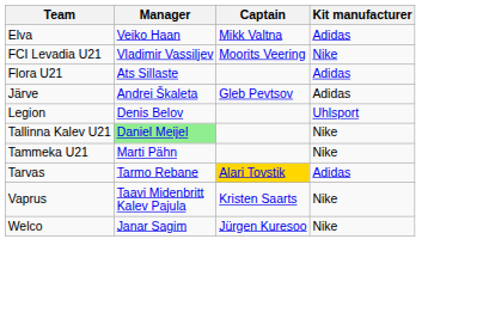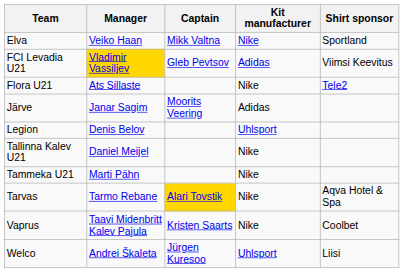+ column: Shirt sponsor | Sportland | Viimsi Keevitus | Tele2 | Aqva Hotel & Spa | Coolbet | Liisi
Elva | Kit manufacturer: Adidas -> Nike
FCI Levadia U21 | Manager: no background -> gold background
FCI Levadia U21 | Captain: Moorits Veering -> Gleb Pevtsov
FCI Levadia U21 | Kit manufacturer: Nike -> Adidas
Flora U21 | Kit manufacturer: Adidas -> Nike
Järve | Manager: Andrei Škaleta -> Janar Sagim
Järve | Captain: Gleb Pevtsov -> Moorits Veering
Tallinna Kalev U21 | Manager: lightgreen background -> no background
Tarvas | Kit manufacturer: Adidas -> Nike
Welco | Manager: Janar Sagim -> Andrei Škaleta
Welco | Kit manufacturer: Nike -> Uhlsport
